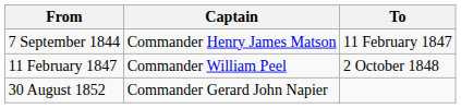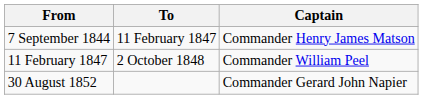columns swapped: To <-> Captain
